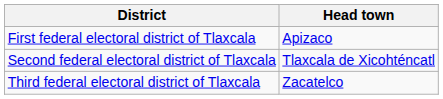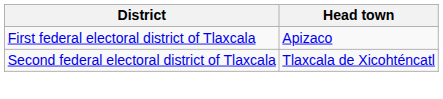- row: Third federal electoral district of Tlaxcala | Zacatelco
